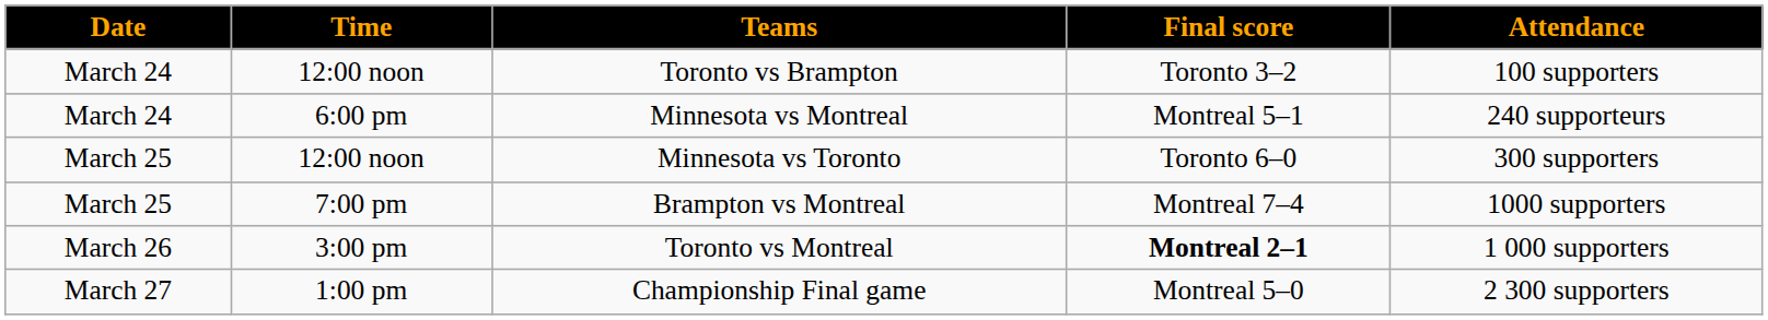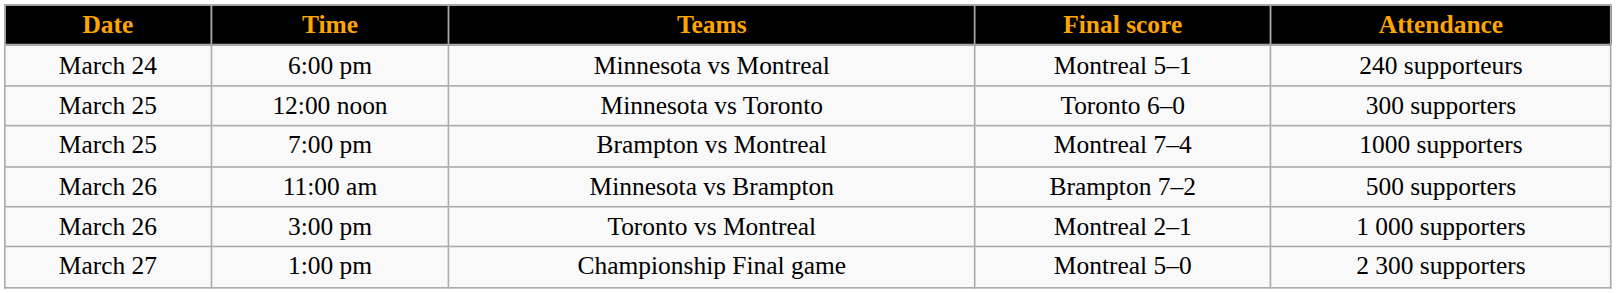- row: March 24 | 12:00 noon | Toronto vs Brampton | Toronto 3–2 | 100 supporters
+ row: March 26 | 11:00 am | Minnesota vs Brampton | Brampton 7–2 | 500 supporters
Toronto vs Montreal | Final score: bold -> normal
